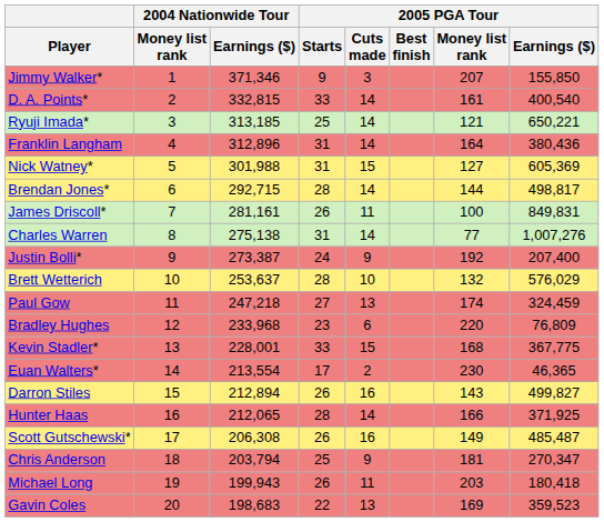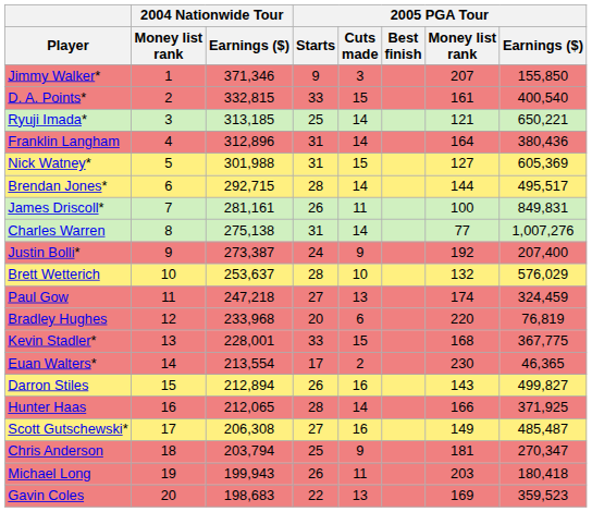D. A. Points* | 2005 PGA Tour / Cuts made: 14 -> 15
Brendan Jones* | 2005 PGA Tour / Earnings ($): 498,817 -> 495,517
Bradley Hughes | 2005 PGA Tour / Starts: 23 -> 20
Bradley Hughes | 2005 PGA Tour / Earnings ($): 76,809 -> 76,819
Scott Gutschewski* | 2005 PGA Tour / Starts: 26 -> 27
